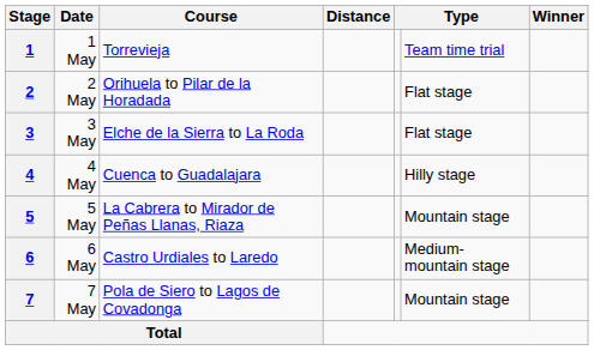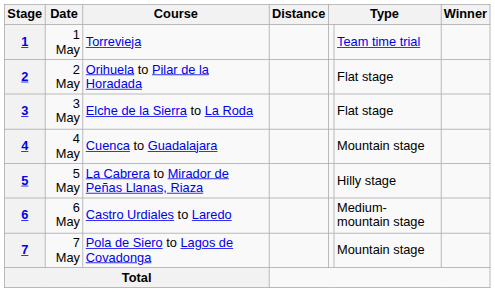4 | column 6: Hilly stage -> Mountain stage
5 | column 6: Mountain stage -> Hilly stage
